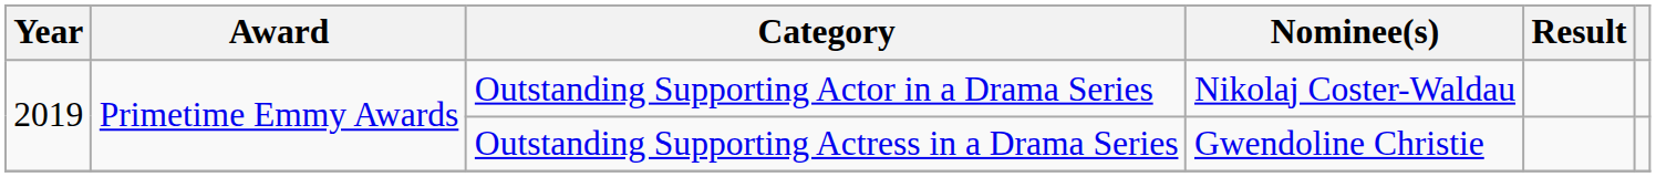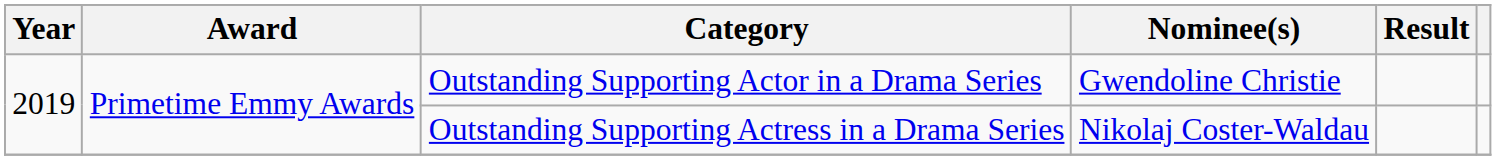Outstanding Supporting Actor in a Drama Series | Nominee(s): Nikolaj Coster-Waldau -> Gwendoline Christie
Outstanding Supporting Actress in a Drama Series | Nominee(s): Gwendoline Christie -> Nikolaj Coster-Waldau
